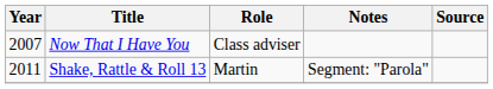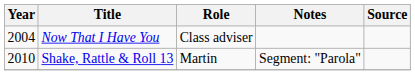Now That I Have You | Year: 2007 -> 2004
Shake, Rattle & Roll 13 | Year: 2011 -> 2010
